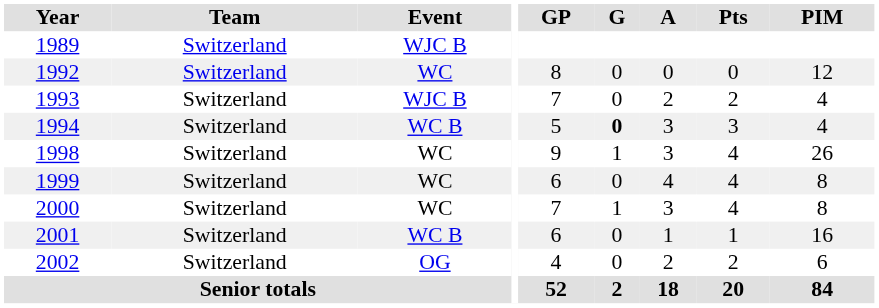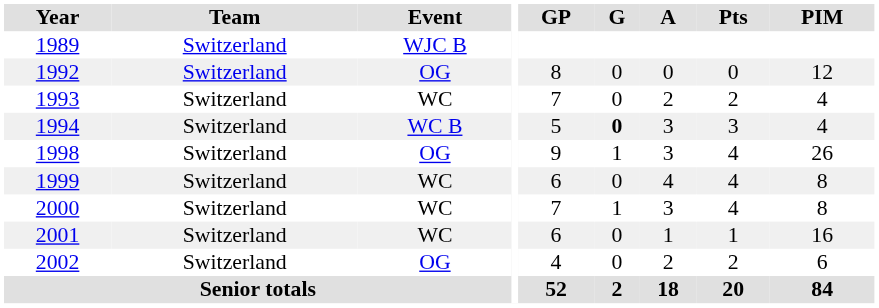1992 | Event: WC -> OG
1993 | Event: WJC B -> WC
1998 | Event: WC -> OG
2001 | Event: WC B -> WC
